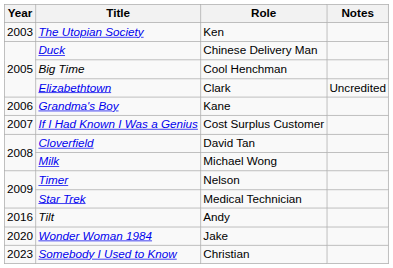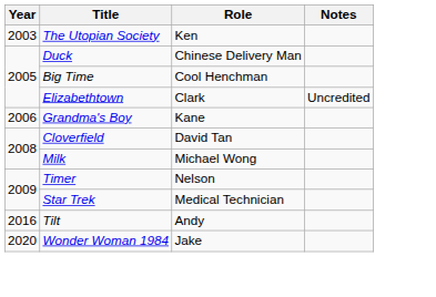- row: 2007 | If I Had Known I Was a Genius | Cost Surplus Customer
- row: 2023 | Somebody I Used to Know | Christian
